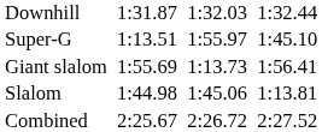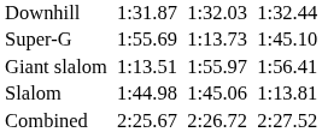Super-G | column 3: 1:13.51 -> 1:55.69
Super-G | column 5: 1:55.97 -> 1:13.73
Giant slalom | column 3: 1:55.69 -> 1:13.51
Giant slalom | column 5: 1:13.73 -> 1:55.97
